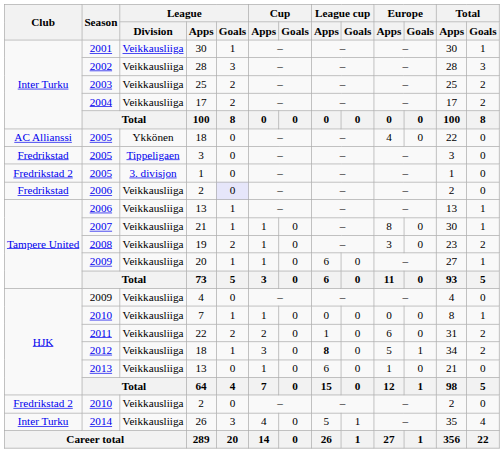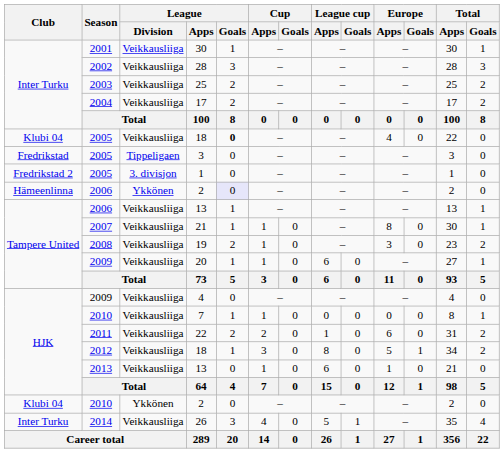2005 / 18 | Club: AC Allianssi -> Klubi 04
2005 / 18 | League / Division: Ykkönen -> Veikkausliiga
2005 / 18 | League / Goals: normal -> bold
2006 / 2 | Club: Fredrikstad -> Hämeenlinna
2006 / 2 | League / Division: Veikkausliiga -> Ykkönen
2012 / 18 | League cup / Apps: bold -> normal
2010 / 2 | Club: Fredrikstad 2 -> Klubi 04
2010 / 2 | League / Division: Veikkausliiga -> Ykkönen
